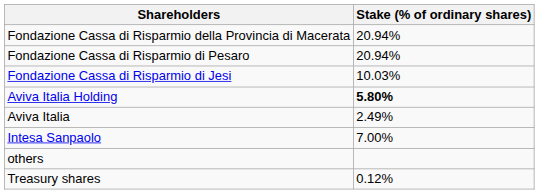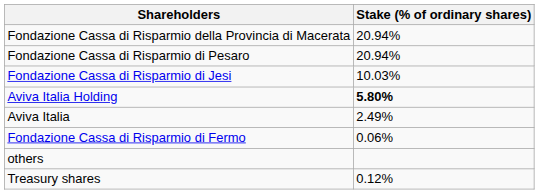- row: Intesa Sanpaolo | 7.00%
+ row: Fondazione Cassa di Risparmio di Fermo | 0.06%
